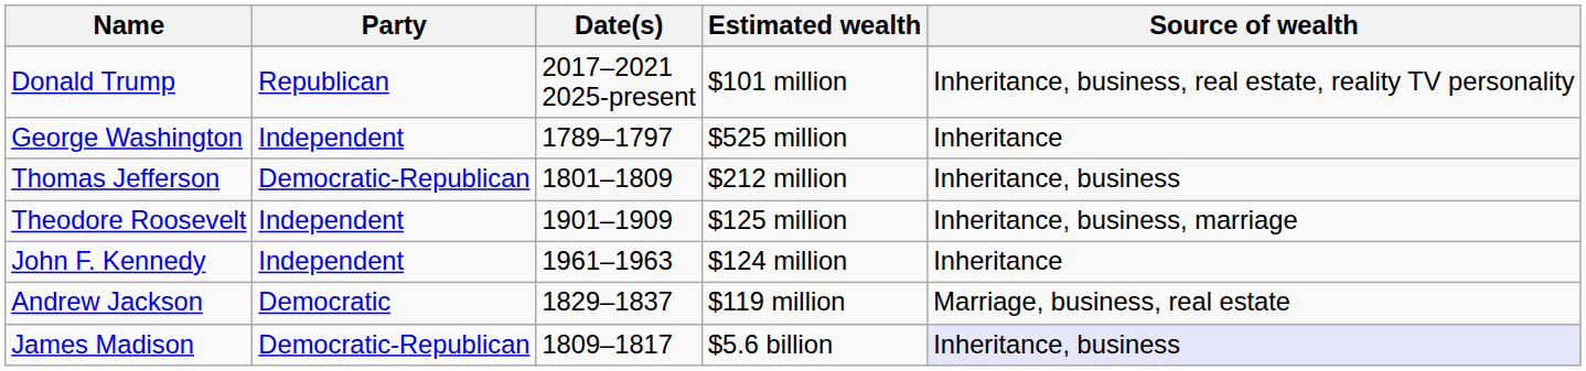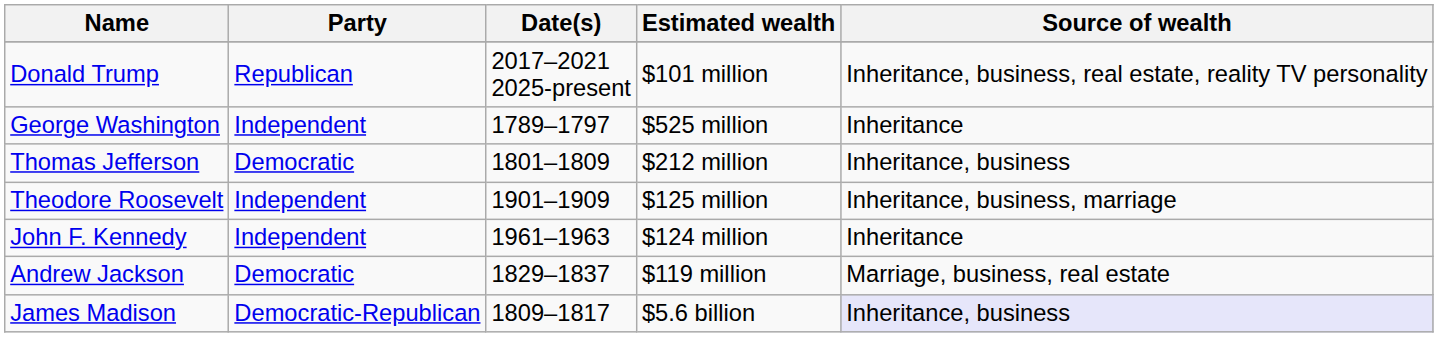Thomas Jefferson | Party: Democratic-Republican -> Democratic
